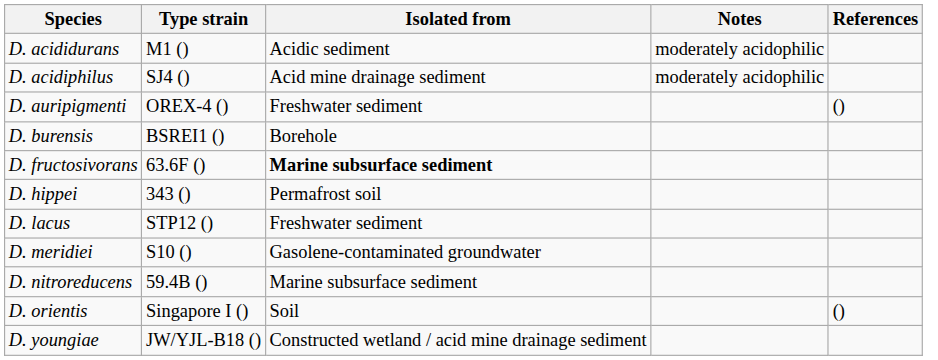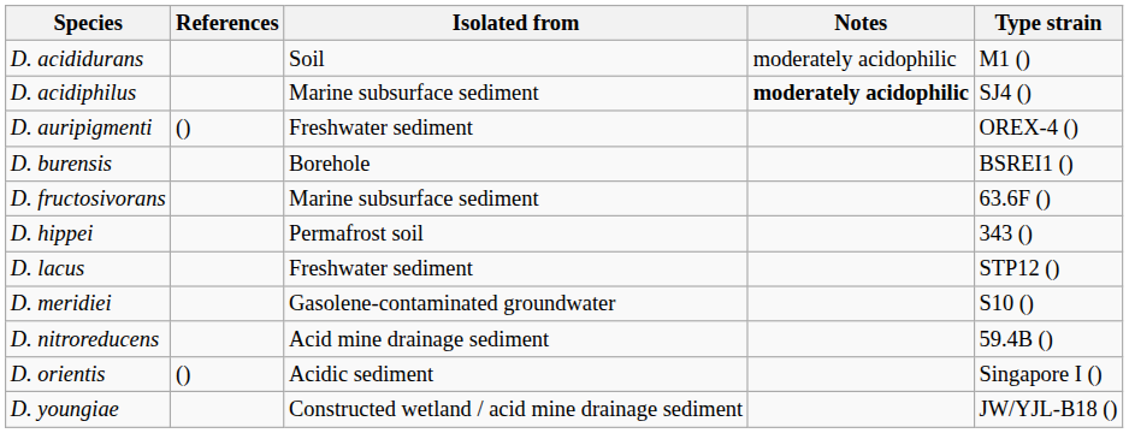columns swapped: Type strain <-> References
D. acididurans | Isolated from: Acidic sediment -> Soil
D. acidiphilus | Isolated from: Acid mine drainage sediment -> Marine subsurface sediment
D. acidiphilus | Notes: normal -> bold
D. fructosivorans | Isolated from: bold -> normal
D. nitroreducens | Isolated from: Marine subsurface sediment -> Acid mine drainage sediment
D. orientis | Isolated from: Soil -> Acidic sediment
